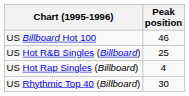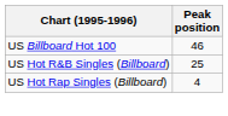- row: US Rhythmic Top 40 (Billboard) | 30
